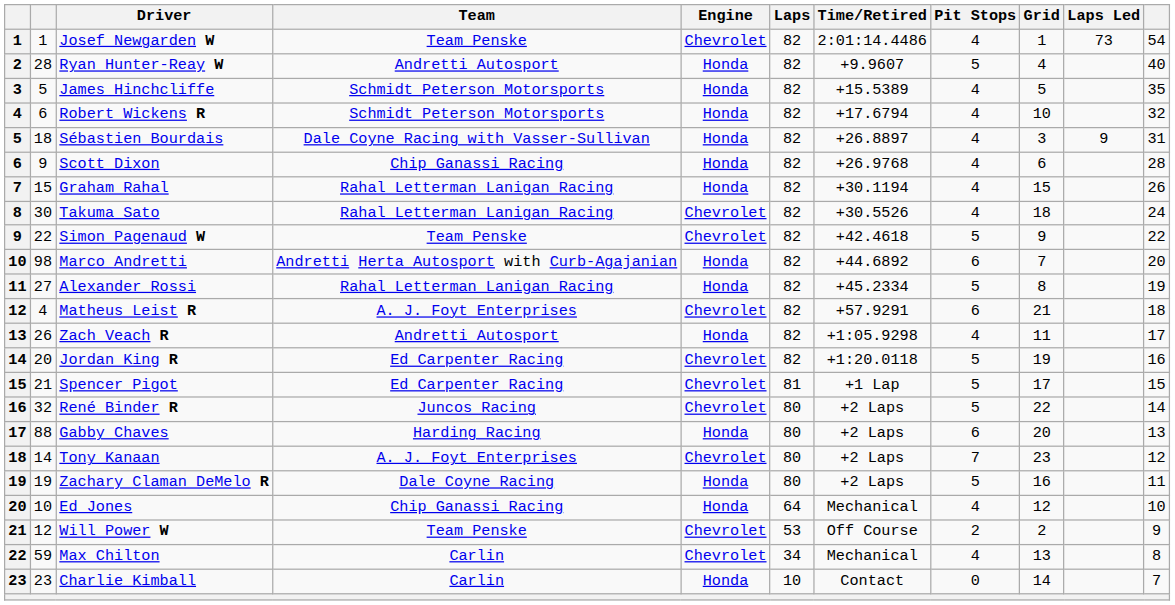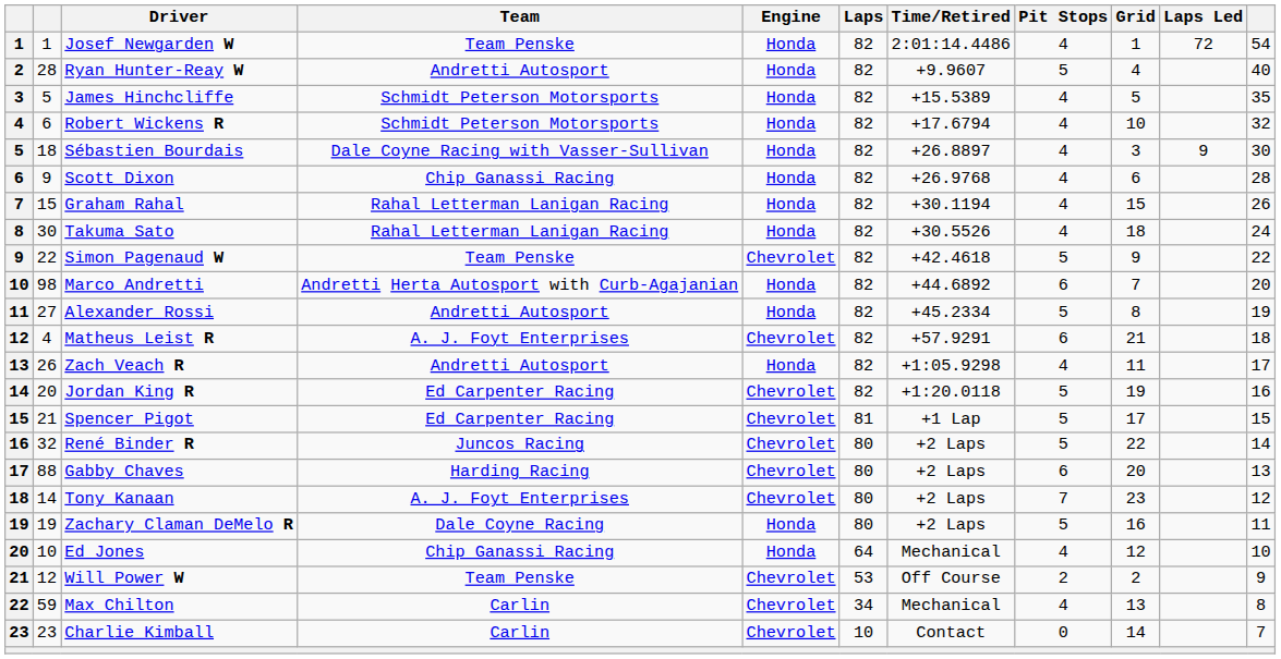Josef Newgarden W | Engine: Chevrolet -> Honda
Josef Newgarden W | Laps Led: 73 -> 72
Sébastien Bourdais | column 11: 31 -> 30
Takuma Sato | Engine: Chevrolet -> Honda
Alexander Rossi | Team: Rahal Letterman Lanigan Racing -> Andretti Autosport
Gabby Chaves | Engine: Honda -> Chevrolet
Charlie Kimball | Engine: Honda -> Chevrolet
